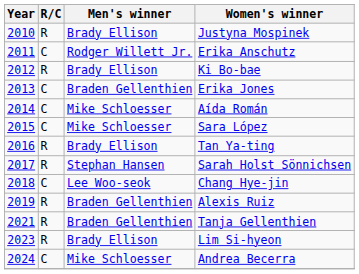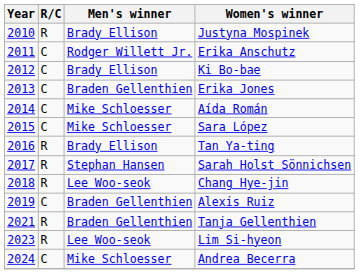Ki Bo-bae | R/C: R -> C
Chang Hye-jin | R/C: C -> R
Alexis Ruiz | R/C: R -> C
Lim Si-hyeon | Men's winner: Brady Ellison -> Lee Woo-seok
